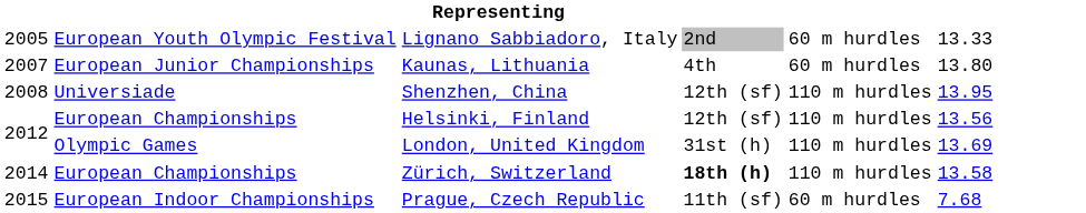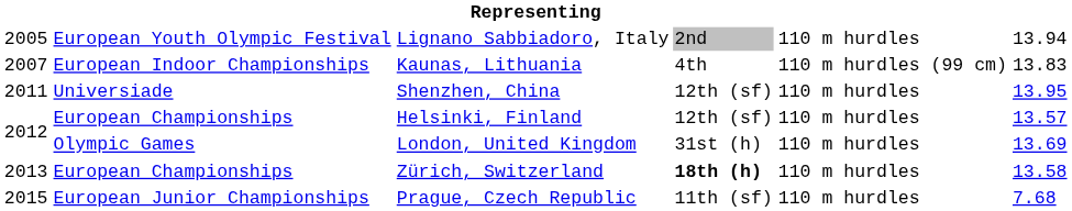Lignano Sabbiadoro, Italy | column 5: 60 m hurdles -> 110 m hurdles
Lignano Sabbiadoro, Italy | column 6: 13.33 -> 13.94
Kaunas, Lithuania | column 2: European Junior Championships -> European Indoor Championships
Kaunas, Lithuania | column 5: 60 m hurdles -> 110 m hurdles (99 cm)
Kaunas, Lithuania | column 6: 13.80 -> 13.83
Shenzhen, China | column 1: 2008 -> 2011
Helsinki, Finland | column 6: 13.56 -> 13.57
Zürich, Switzerland | column 1: 2014 -> 2013
Prague, Czech Republic | column 2: European Indoor Championships -> European Junior Championships
Prague, Czech Republic | column 5: 60 m hurdles -> 110 m hurdles
